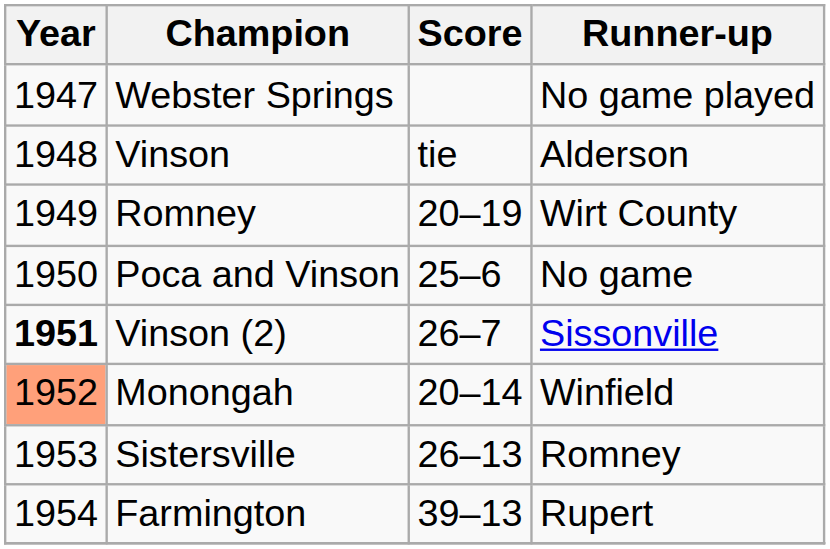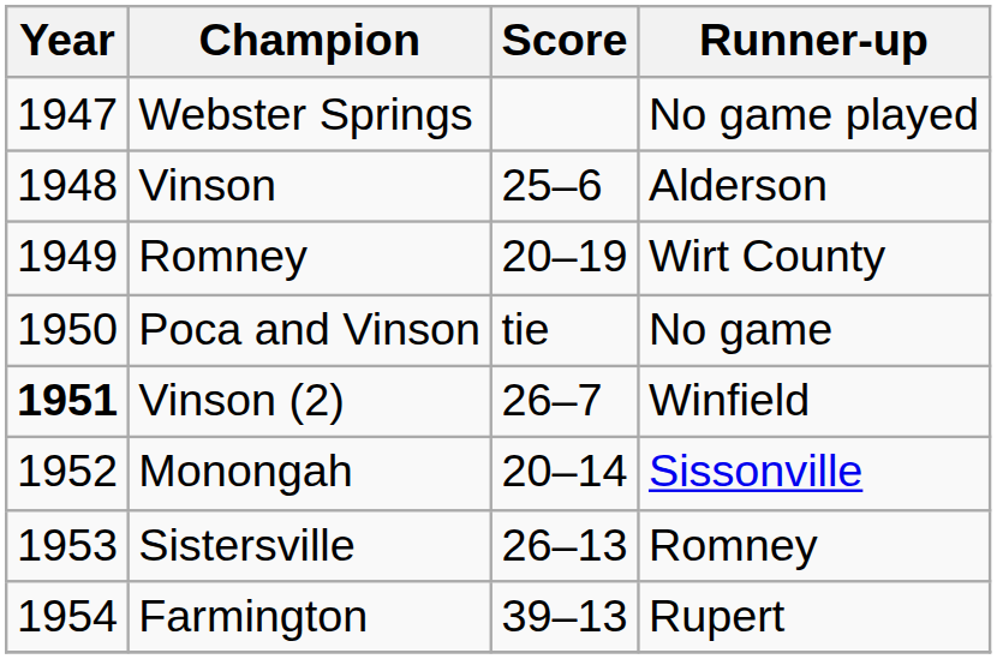Vinson | Score: tie -> 25–6
Poca and Vinson | Score: 25–6 -> tie
Vinson (2) | Runner-up: Sissonville -> Winfield
Monongah | Year: lightsalmon background -> no background
Monongah | Runner-up: Winfield -> Sissonville
